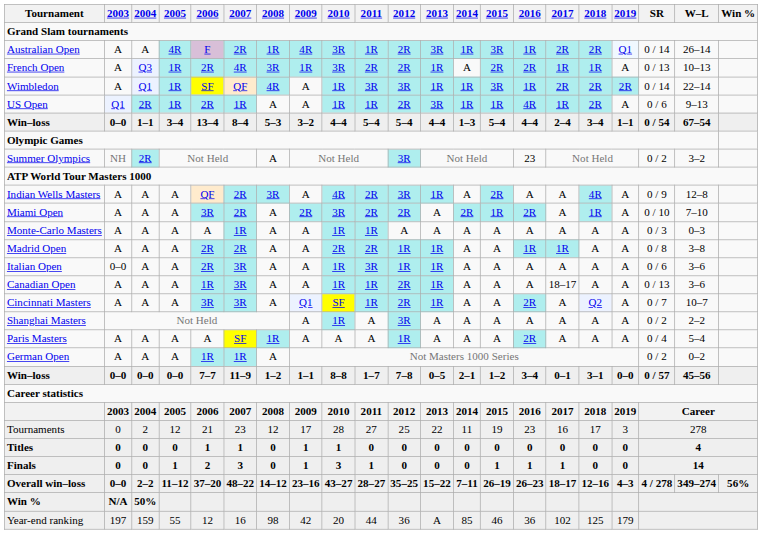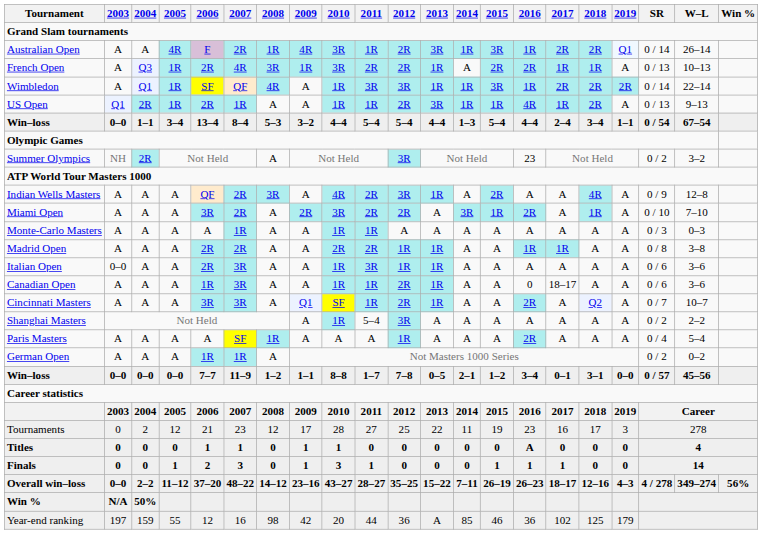US Open | SR: 0 / 6 -> 0 / 13
Miami Open | 2014: 2R -> 3R
Canadian Open | 2016: A -> 0
Canadian Open | SR: 0 / 13 -> 0 / 6
Shanghai Masters | 2011: A -> 5–4
Titles | 2016: 0 -> A
